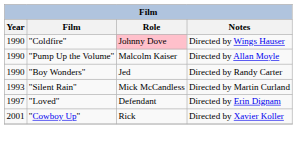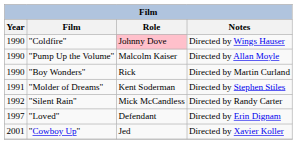"Boy Wonders" | Role: Jed -> Rick
"Boy Wonders" | Notes: Directed by Randy Carter -> Directed by Martin Curland
+ row: 1991 | "Molder of Dreams" | Kent Soderman | Directed by Stephen Stiles
"Silent Rain" | Year: 1993 -> 1992
"Silent Rain" | Notes: Directed by Martin Curland -> Directed by Randy Carter
"Cowboy Up" | Role: Rick -> Jed
